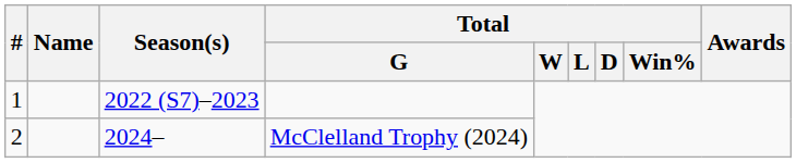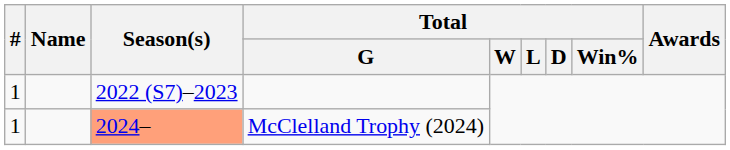McClelland Trophy (2024) | #: 2 -> 1
McClelland Trophy (2024) | Season(s): no background -> lightsalmon background
